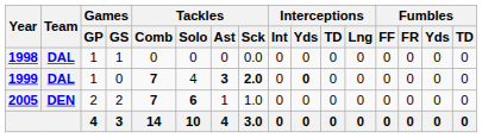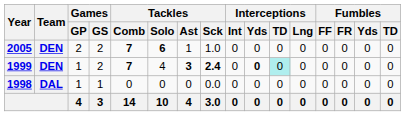rows swapped: 1998 <-> 2005
1999 | Team: DAL -> DEN
1999 | Games / GS: 0 -> 2
1999 | Tackles / Sck: 2.0 -> 2.4
1999 | Interceptions / TD: no background -> paleturquoise background
